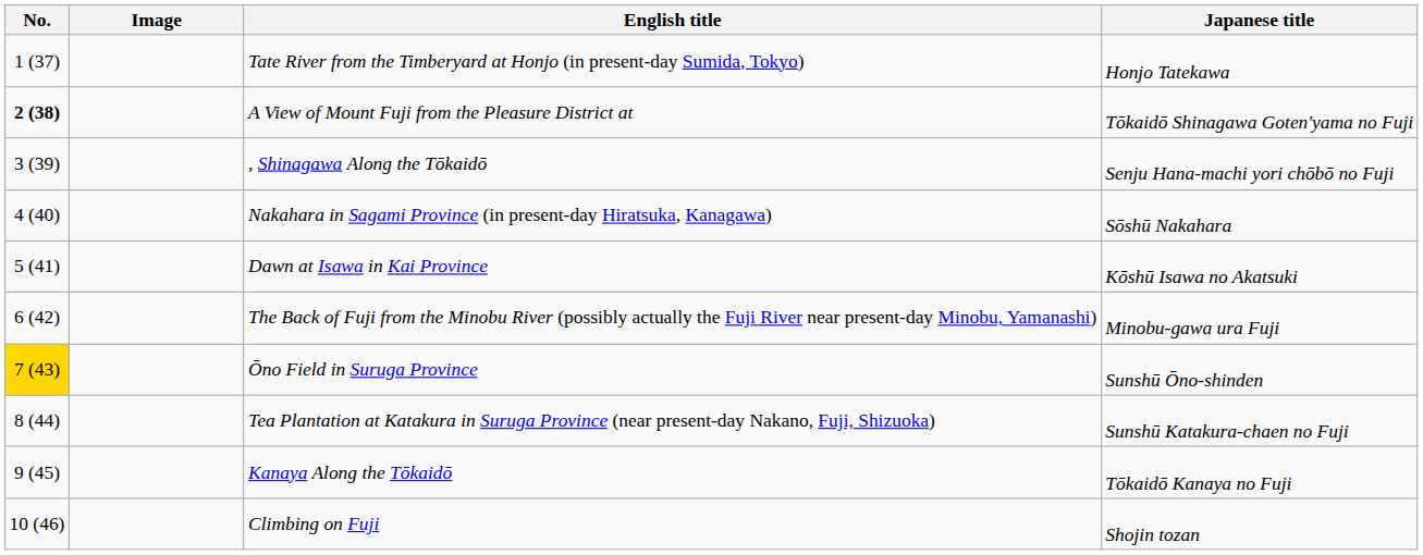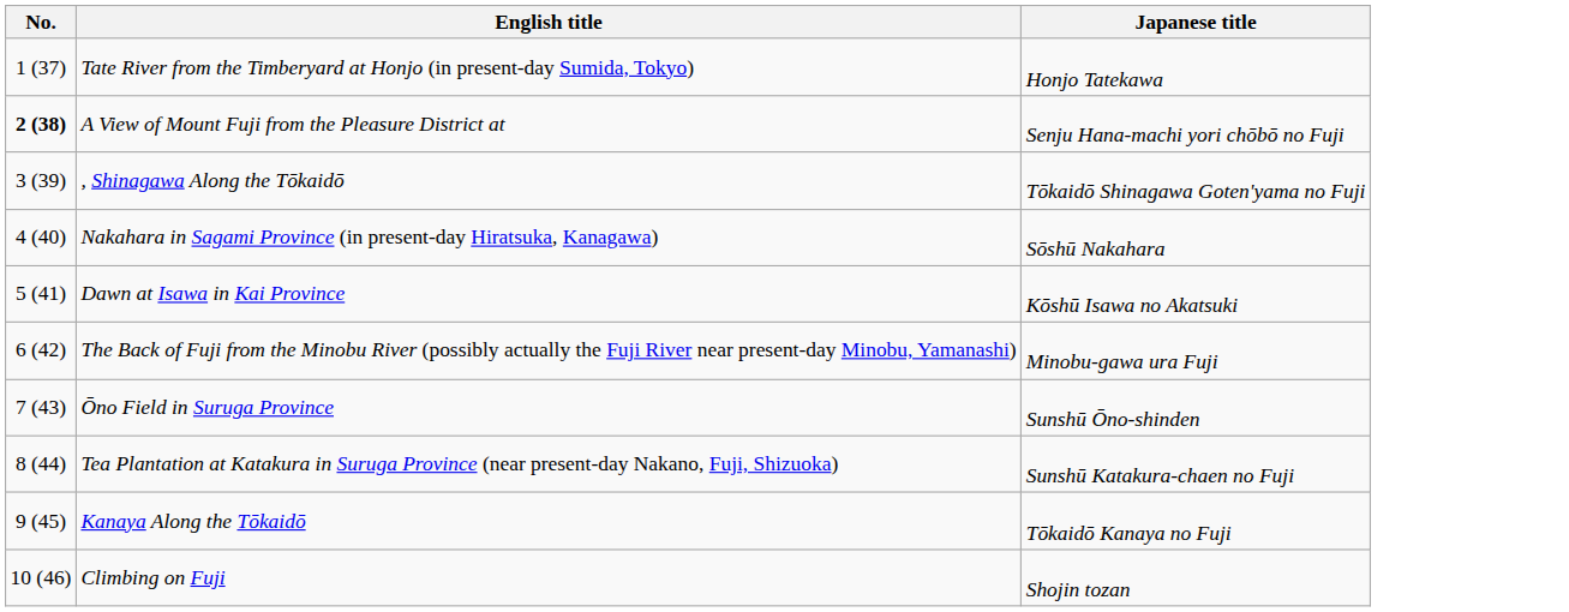- column: Image
A View of Mount Fuji from the Pleasure District at | Japanese title: Tōkaidō Shinagawa Goten'yama no Fuji -> Senju Hana-machi yori chōbō no Fuji
, Shinagawa Along the Tōkaidō | Japanese title: Senju Hana-machi yori chōbō no Fuji -> Tōkaidō Shinagawa Goten'yama no Fuji
Ōno Field in Suruga Province | No.: gold background -> no background
